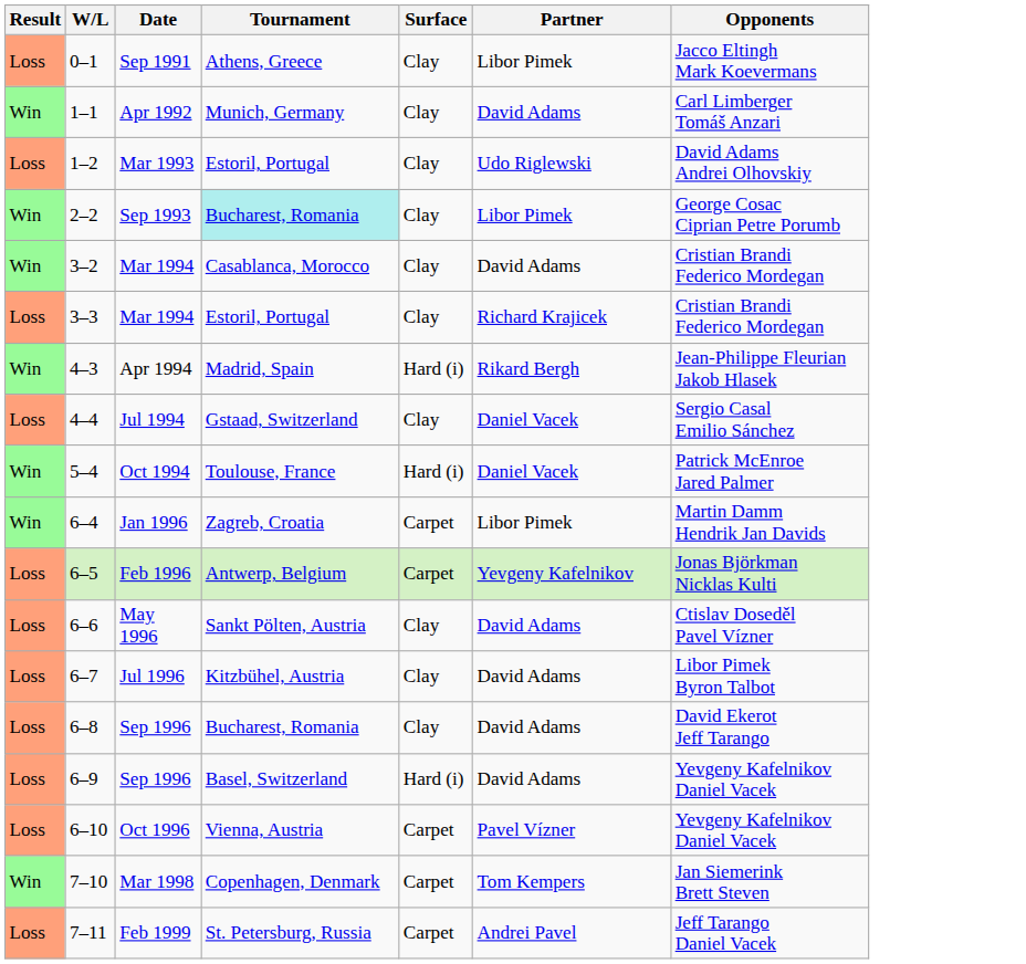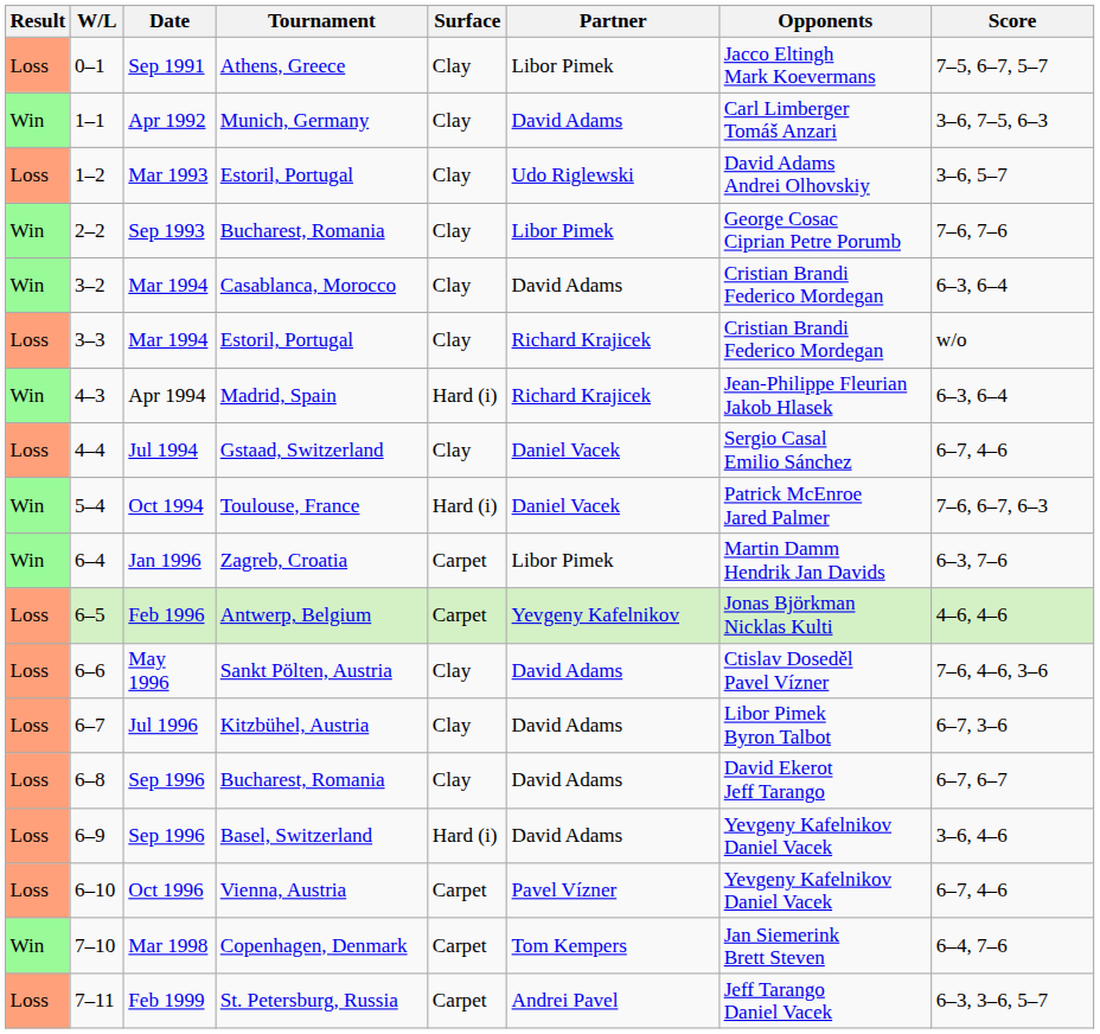+ column: Score | 7–5, 6–7, 5–7 | 3–6, 7–5, 6–3 | 3–6, 5–7 | 7–6, 7–6 | 6–3, 6–4 | w/o | 6–3, 6–4 | 6–7, 4–6 | 7–6, 6–7, 6–3 | 6–3, 7–6 | 4–6, 4–6 | 7–6, 4–6, 3–6 | 6–7, 3–6 | 6–7, 6–7 | 3–6, 4–6 | 6–7, 4–6 | 6–4, 7–6 | 6–3, 3–6, 5–7
2–2 | Tournament: paleturquoise background -> no background
4–3 | Partner: Rikard Bergh -> Richard Krajicek
